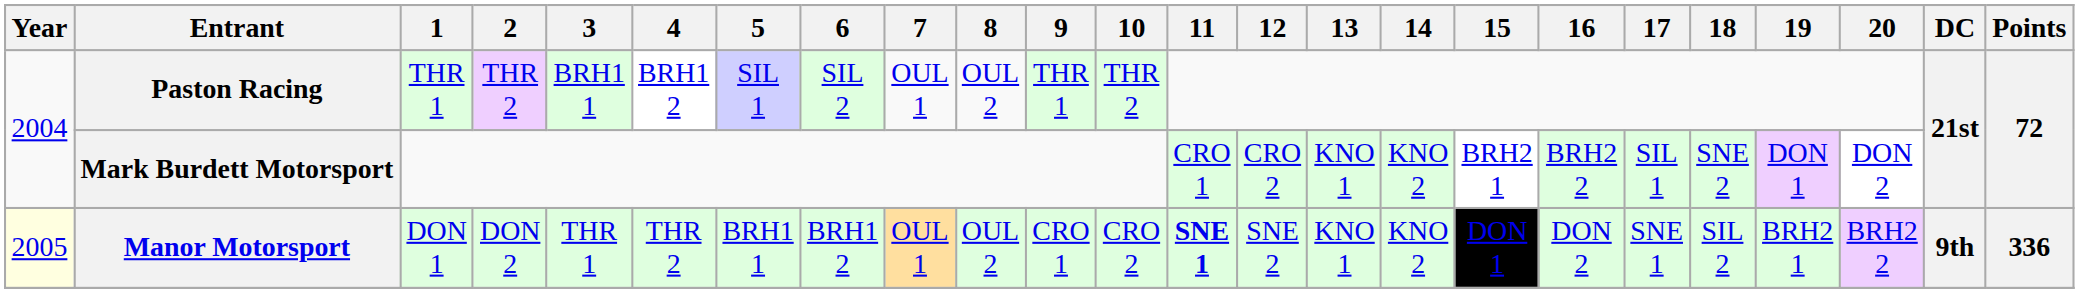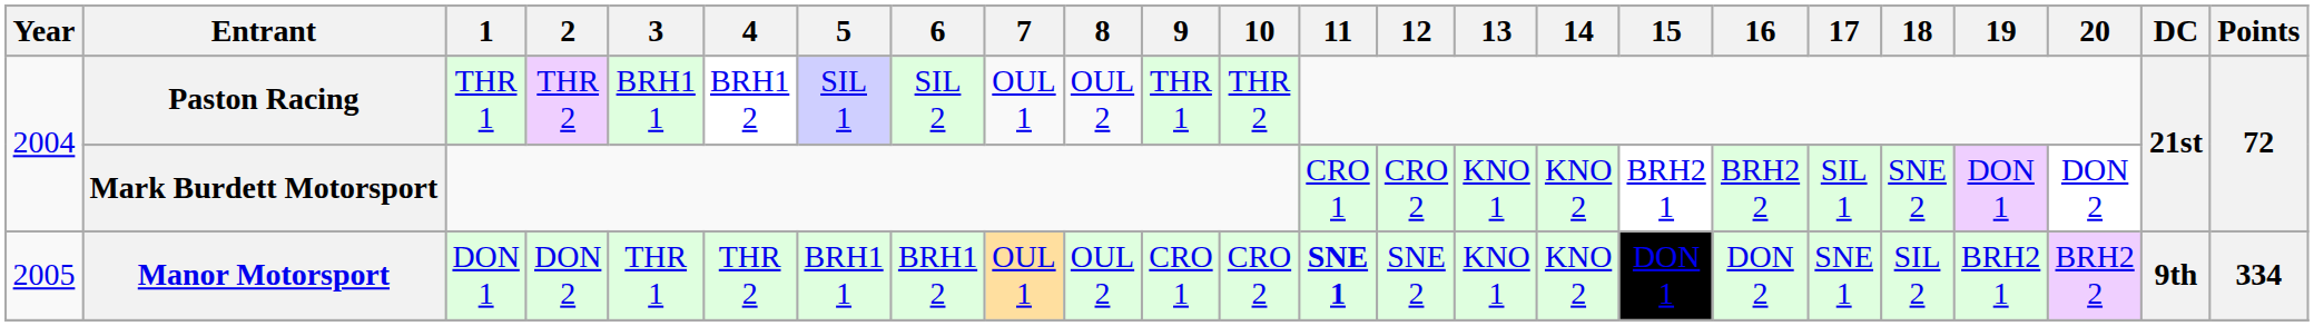Manor Motorsport | Year: lightyellow background -> no background
Manor Motorsport | Points: 336 -> 334
